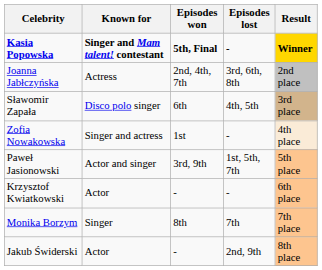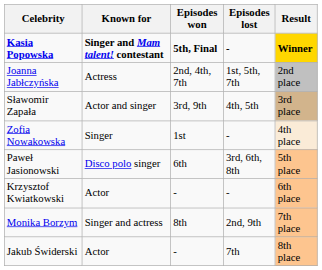Joanna Jabłczyńska | Episodes lost: 3rd, 6th, 8th -> 1st, 5th, 7th
Sławomir Zapała | Known for: Disco polo singer -> Actor and singer
Sławomir Zapała | Episodes won: 6th -> 3rd, 9th
Zofia Nowakowska | Known for: Singer and actress -> Singer
Paweł Jasionowski | Known for: Actor and singer -> Disco polo singer
Paweł Jasionowski | Episodes won: 3rd, 9th -> 6th
Paweł Jasionowski | Episodes lost: 1st, 5th, 7th -> 3rd, 6th, 8th
Monika Borzym | Known for: Singer -> Singer and actress
Monika Borzym | Episodes lost: 7th -> 2nd, 9th
Jakub Świderski | Episodes lost: 2nd, 9th -> 7th
